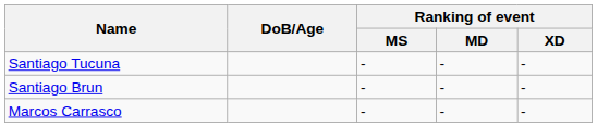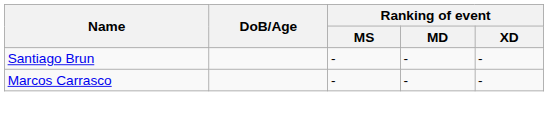- row: Santiago Tucuna | - | - | -
